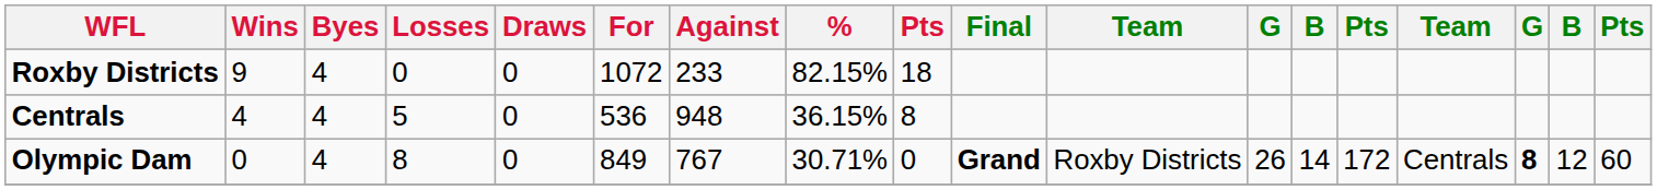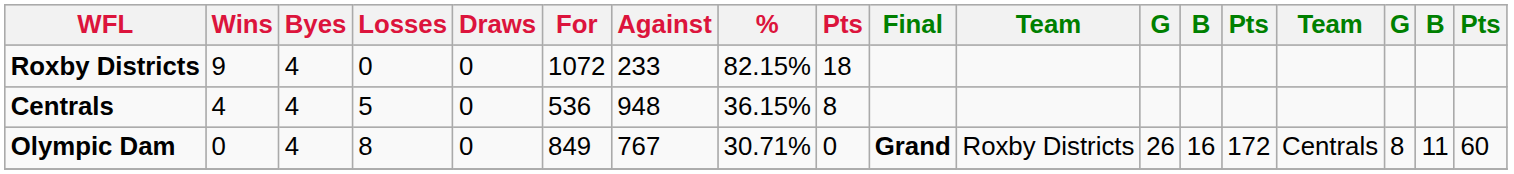Olympic Dam | column 13: 14 -> 16
Olympic Dam | column 16: bold -> normal
Olympic Dam | column 17: 12 -> 11
